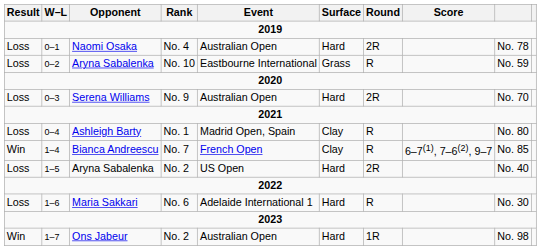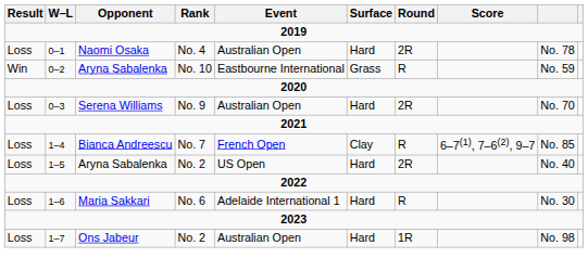Aryna Sabalenka / No. 10 | Result: Loss -> Win
- row: Loss | 0–4 | Ashleigh Barty | No. 1 | Madrid Open, Spain | Clay | R | No. 80
Bianca Andreescu | Result: Win -> Loss
Ons Jabeur | Result: Win -> Loss
